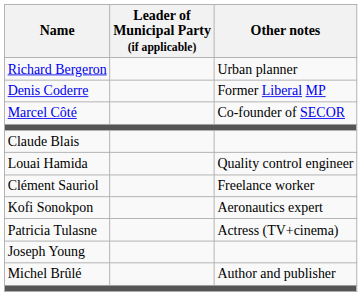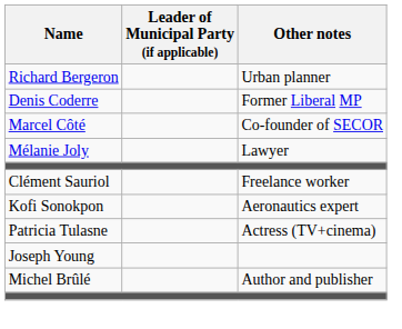+ row: Mélanie Joly | Lawyer
- row: Claude Blais
- row: Louai Hamida | Quality control engineer
